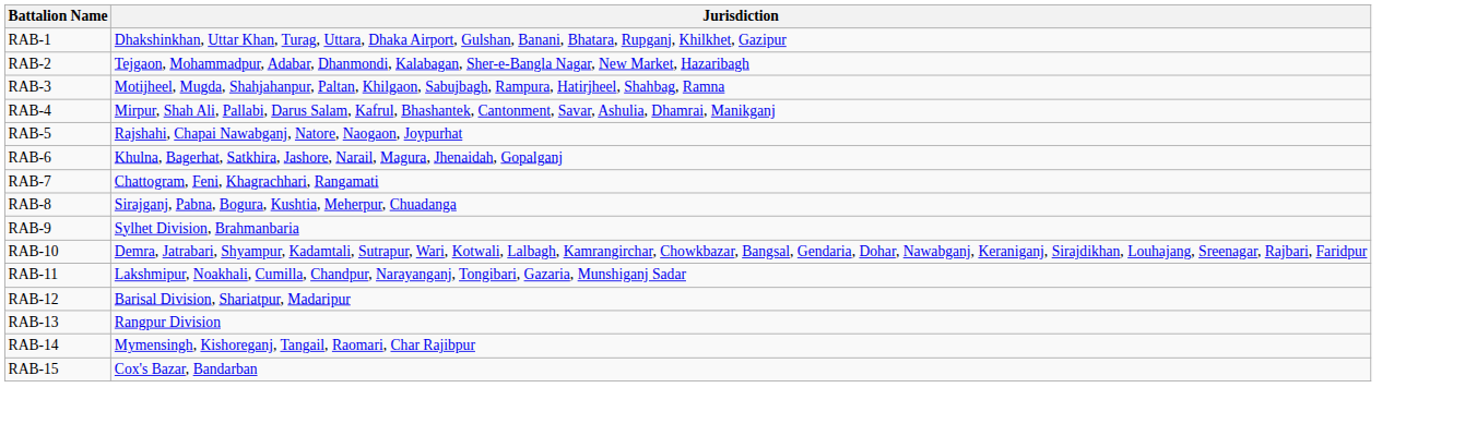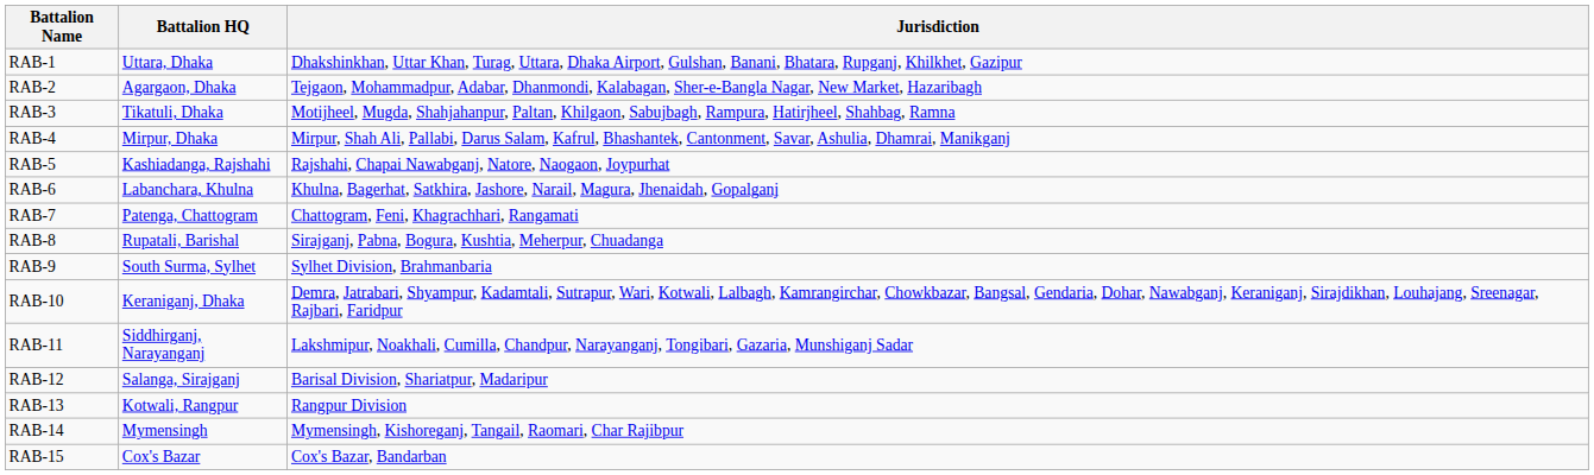+ column: Battalion HQ | Uttara, Dhaka | Agargaon, Dhaka | Tikatuli, Dhaka | Mirpur, Dhaka | Kashiadanga, Rajshahi | Labanchara, Khulna | Patenga, Chattogram | Rupatali, Barishal | South Surma, Sylhet | Keraniganj, Dhaka | Siddhirganj, Narayanganj | Salanga, Sirajganj | Kotwali, Rangpur | Mymensingh | Cox's Bazar
